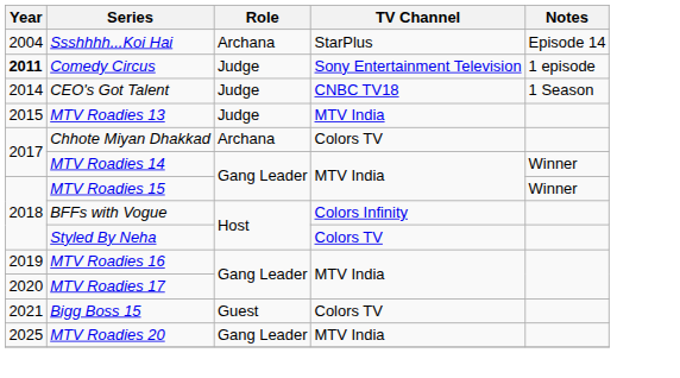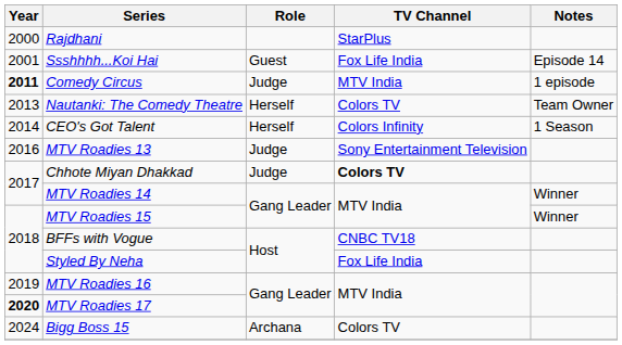+ row: 2000 | Rajdhani | StarPlus
Ssshhhh...Koi Hai | Year: 2004 -> 2001
Ssshhhh...Koi Hai | Role: Archana -> Guest
Ssshhhh...Koi Hai | TV Channel: StarPlus -> Fox Life India
Comedy Circus | TV Channel: Sony Entertainment Television -> MTV India
+ row: 2013 | Nautanki: The Comedy Theatre | Herself | Colors TV | Team Owner
CEO's Got Talent | Role: Judge -> Herself
CEO's Got Talent | TV Channel: CNBC TV18 -> Colors Infinity
MTV Roadies 13 | Year: 2015 -> 2016
MTV Roadies 13 | TV Channel: MTV India -> Sony Entertainment Television
Chhote Miyan Dhakkad | Role: Archana -> Judge
Chhote Miyan Dhakkad | TV Channel: normal -> bold
BFFs with Vogue | TV Channel: Colors Infinity -> CNBC TV18
Styled By Neha | TV Channel: Colors TV -> Fox Life India
MTV Roadies 17 | Year: normal -> bold
Bigg Boss 15 | Year: 2021 -> 2024
Bigg Boss 15 | Role: Guest -> Archana
- row: 2025 | MTV Roadies 20 | Gang Leader | MTV India
